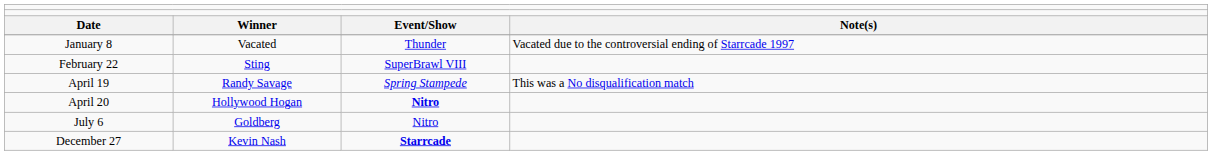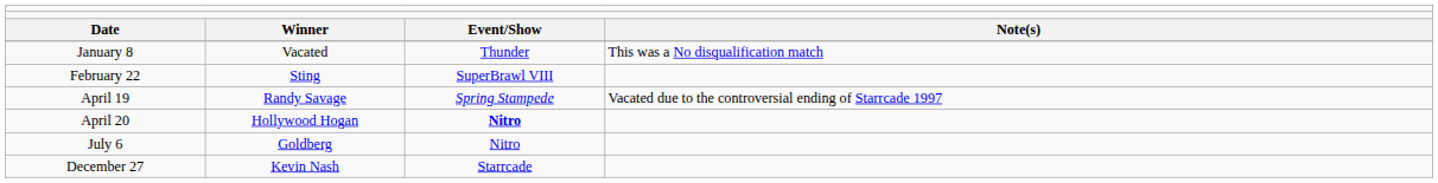January 8 | column 4: Vacated due to the controversial ending of Starrcade 1997 -> This was a No disqualification match
April 19 | column 4: This was a No disqualification match -> Vacated due to the controversial ending of Starrcade 1997
December 27 | column 3: bold -> normal
